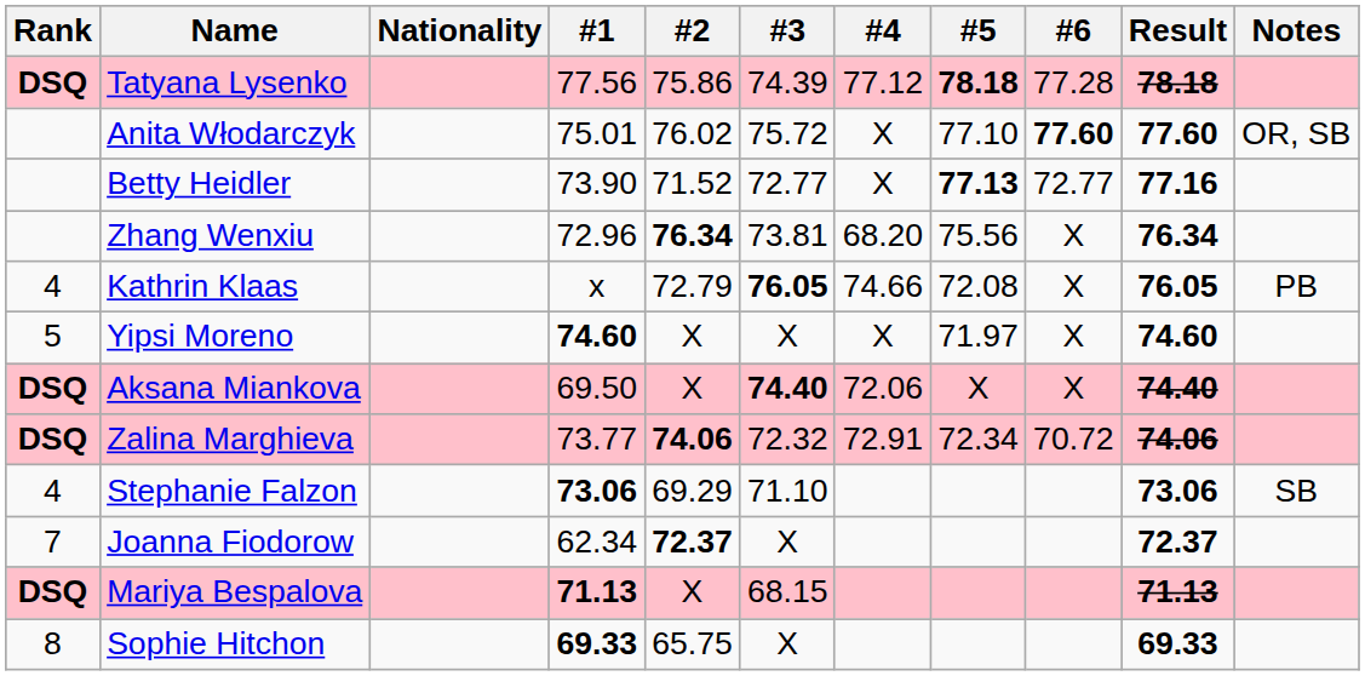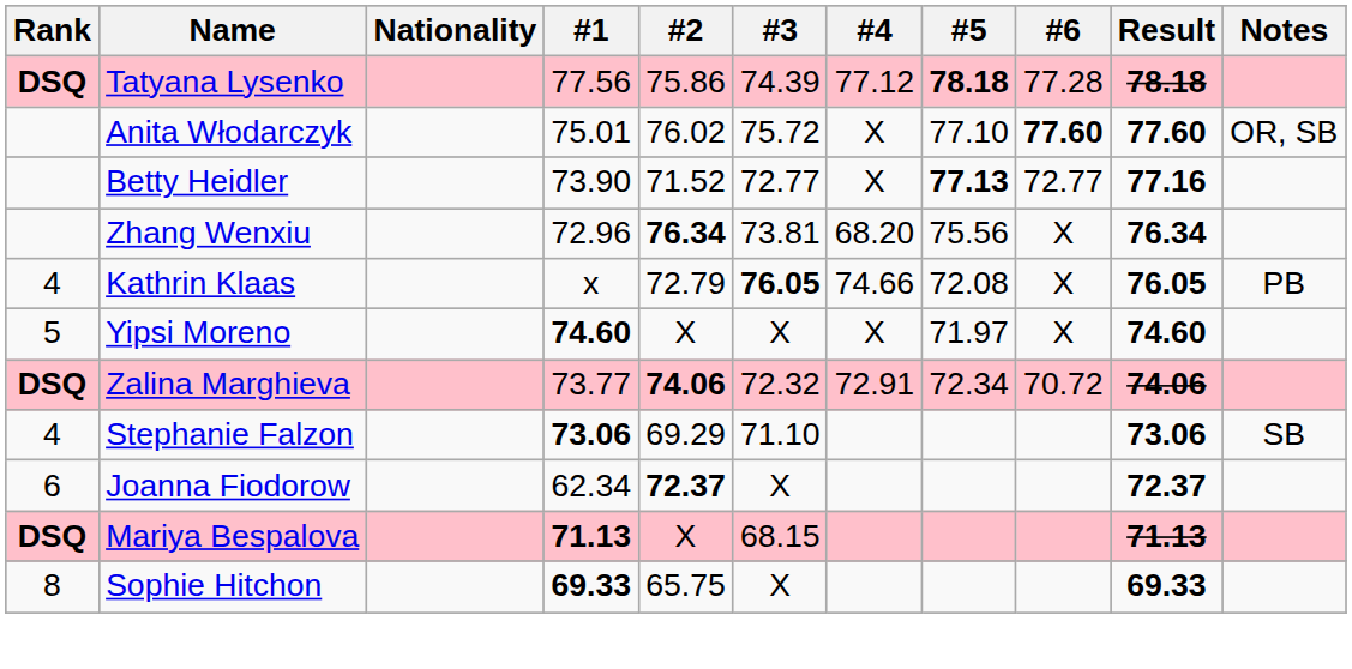- row: DSQ | Aksana Miankova | 69.50 | X | 74.40 | 72.06 | X | X | 74.40
Joanna Fiodorow | Rank: 7 -> 6
